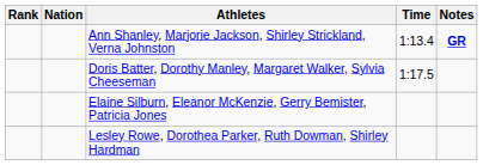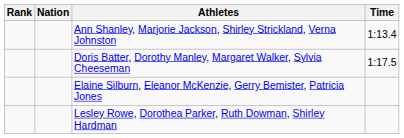- column: Notes | GR
